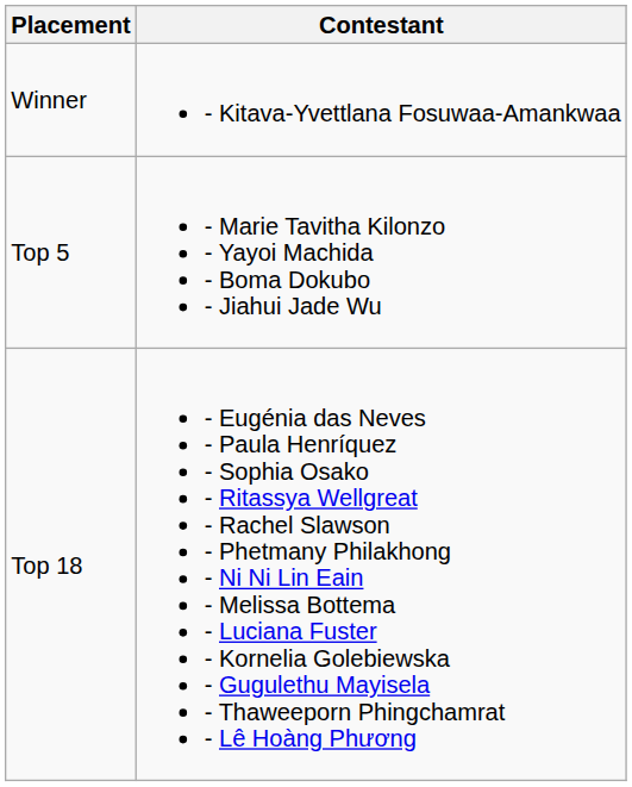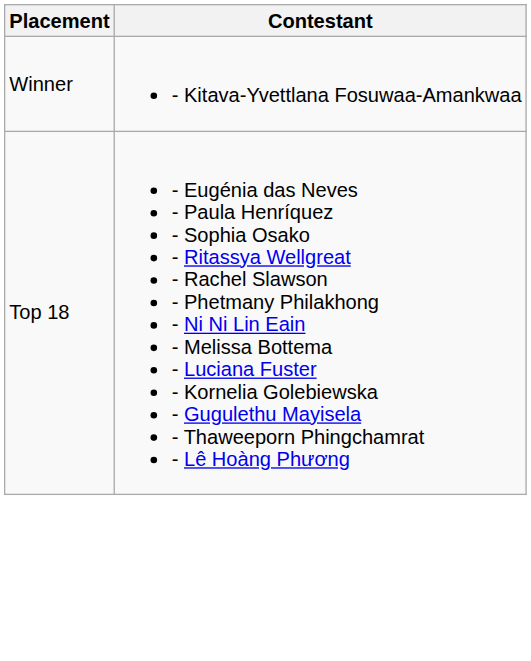- row: Top 5 | - Marie Tavitha Kilonzo - Yayoi Machida - Boma Dokubo - Jiahui Jade Wu
